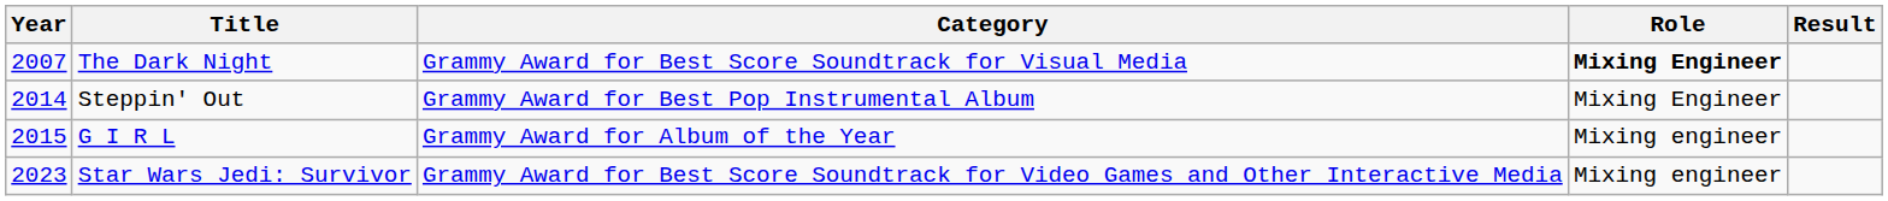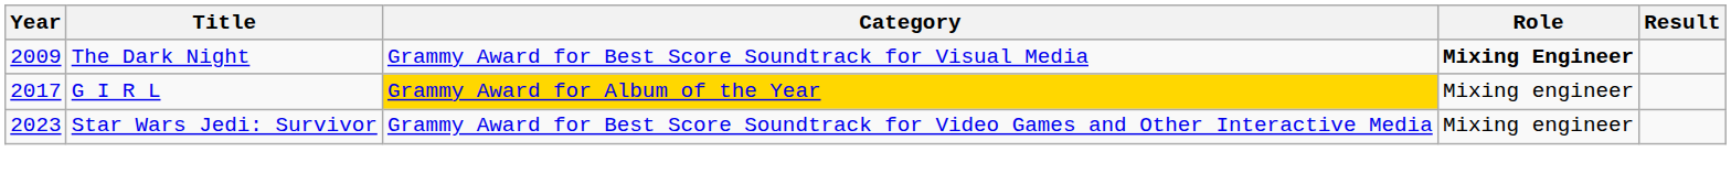The Dark Night | Year: 2007 -> 2009
- row: 2014 | Steppin' Out | Grammy Award for Best Pop Instrumental Album | Mixing Engineer
G I R L | Year: 2015 -> 2017
G I R L | Category: no background -> gold background
